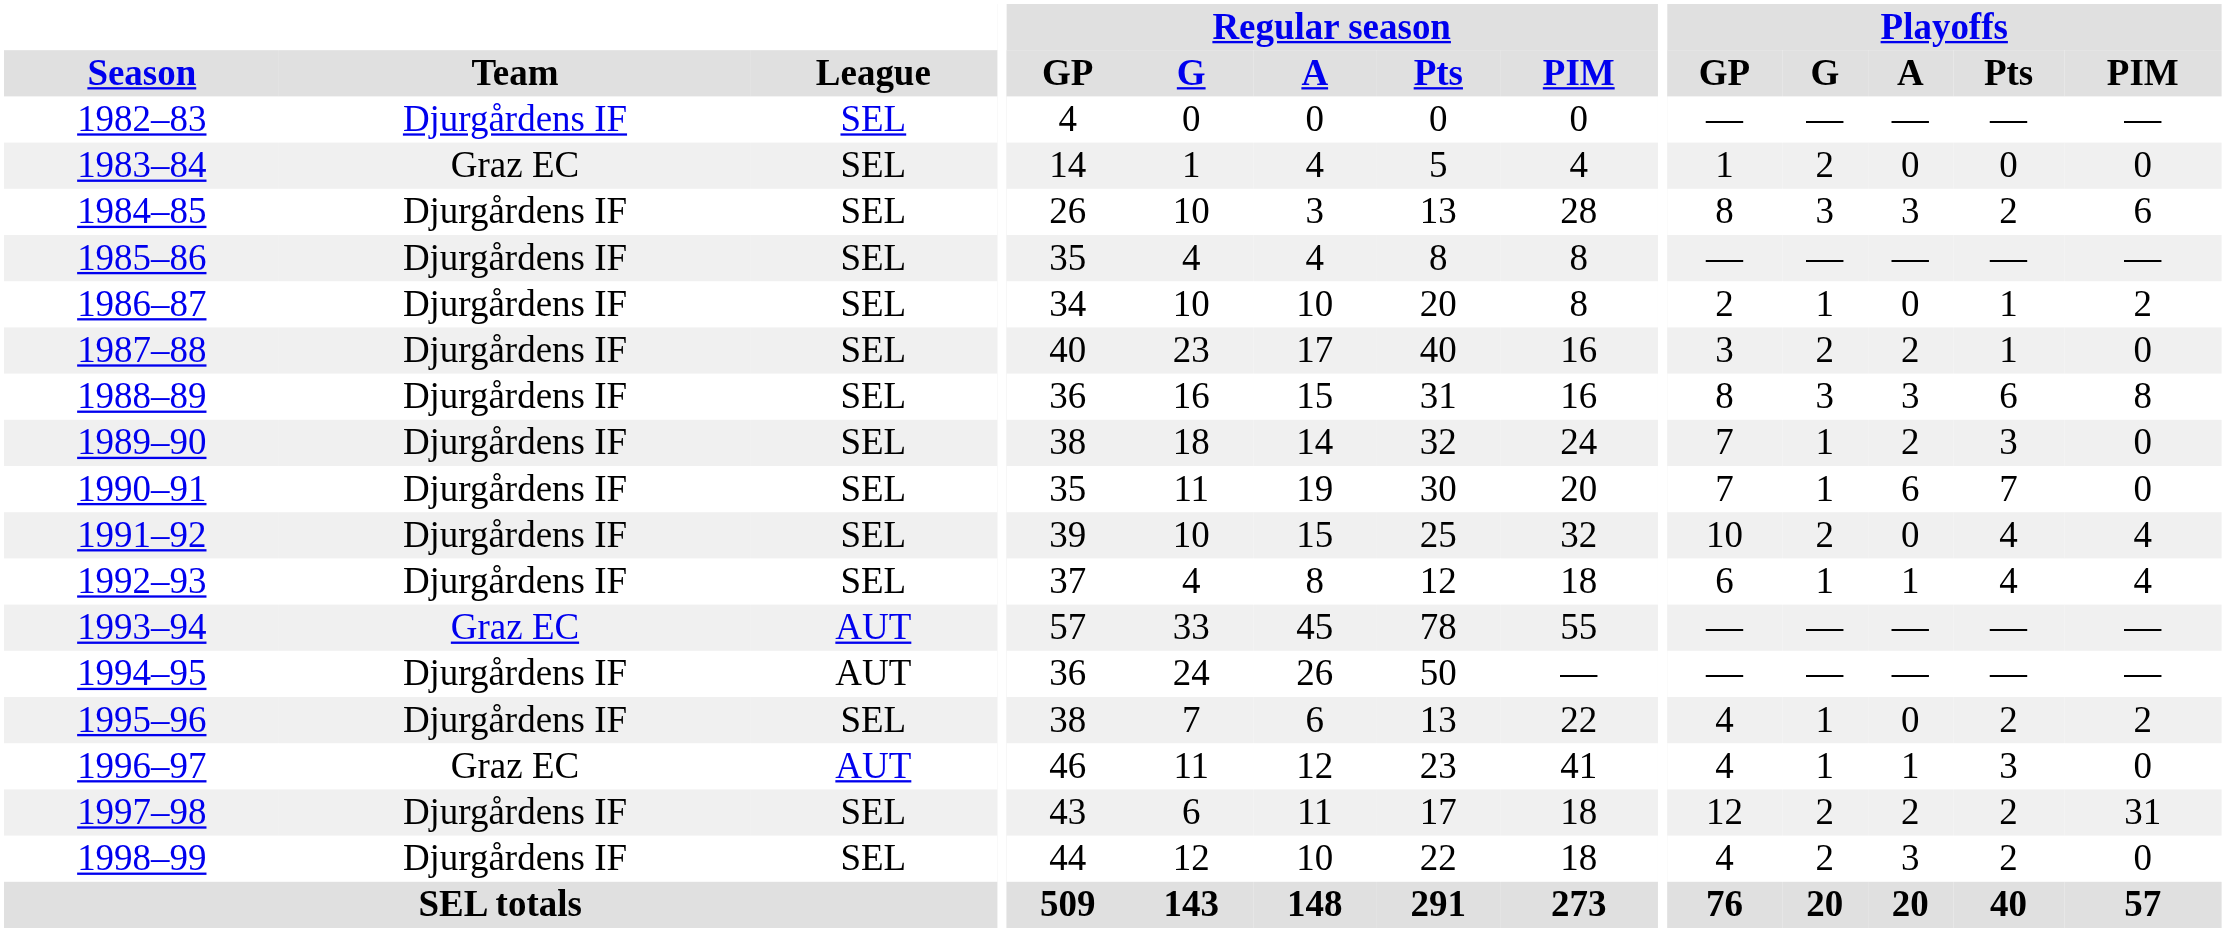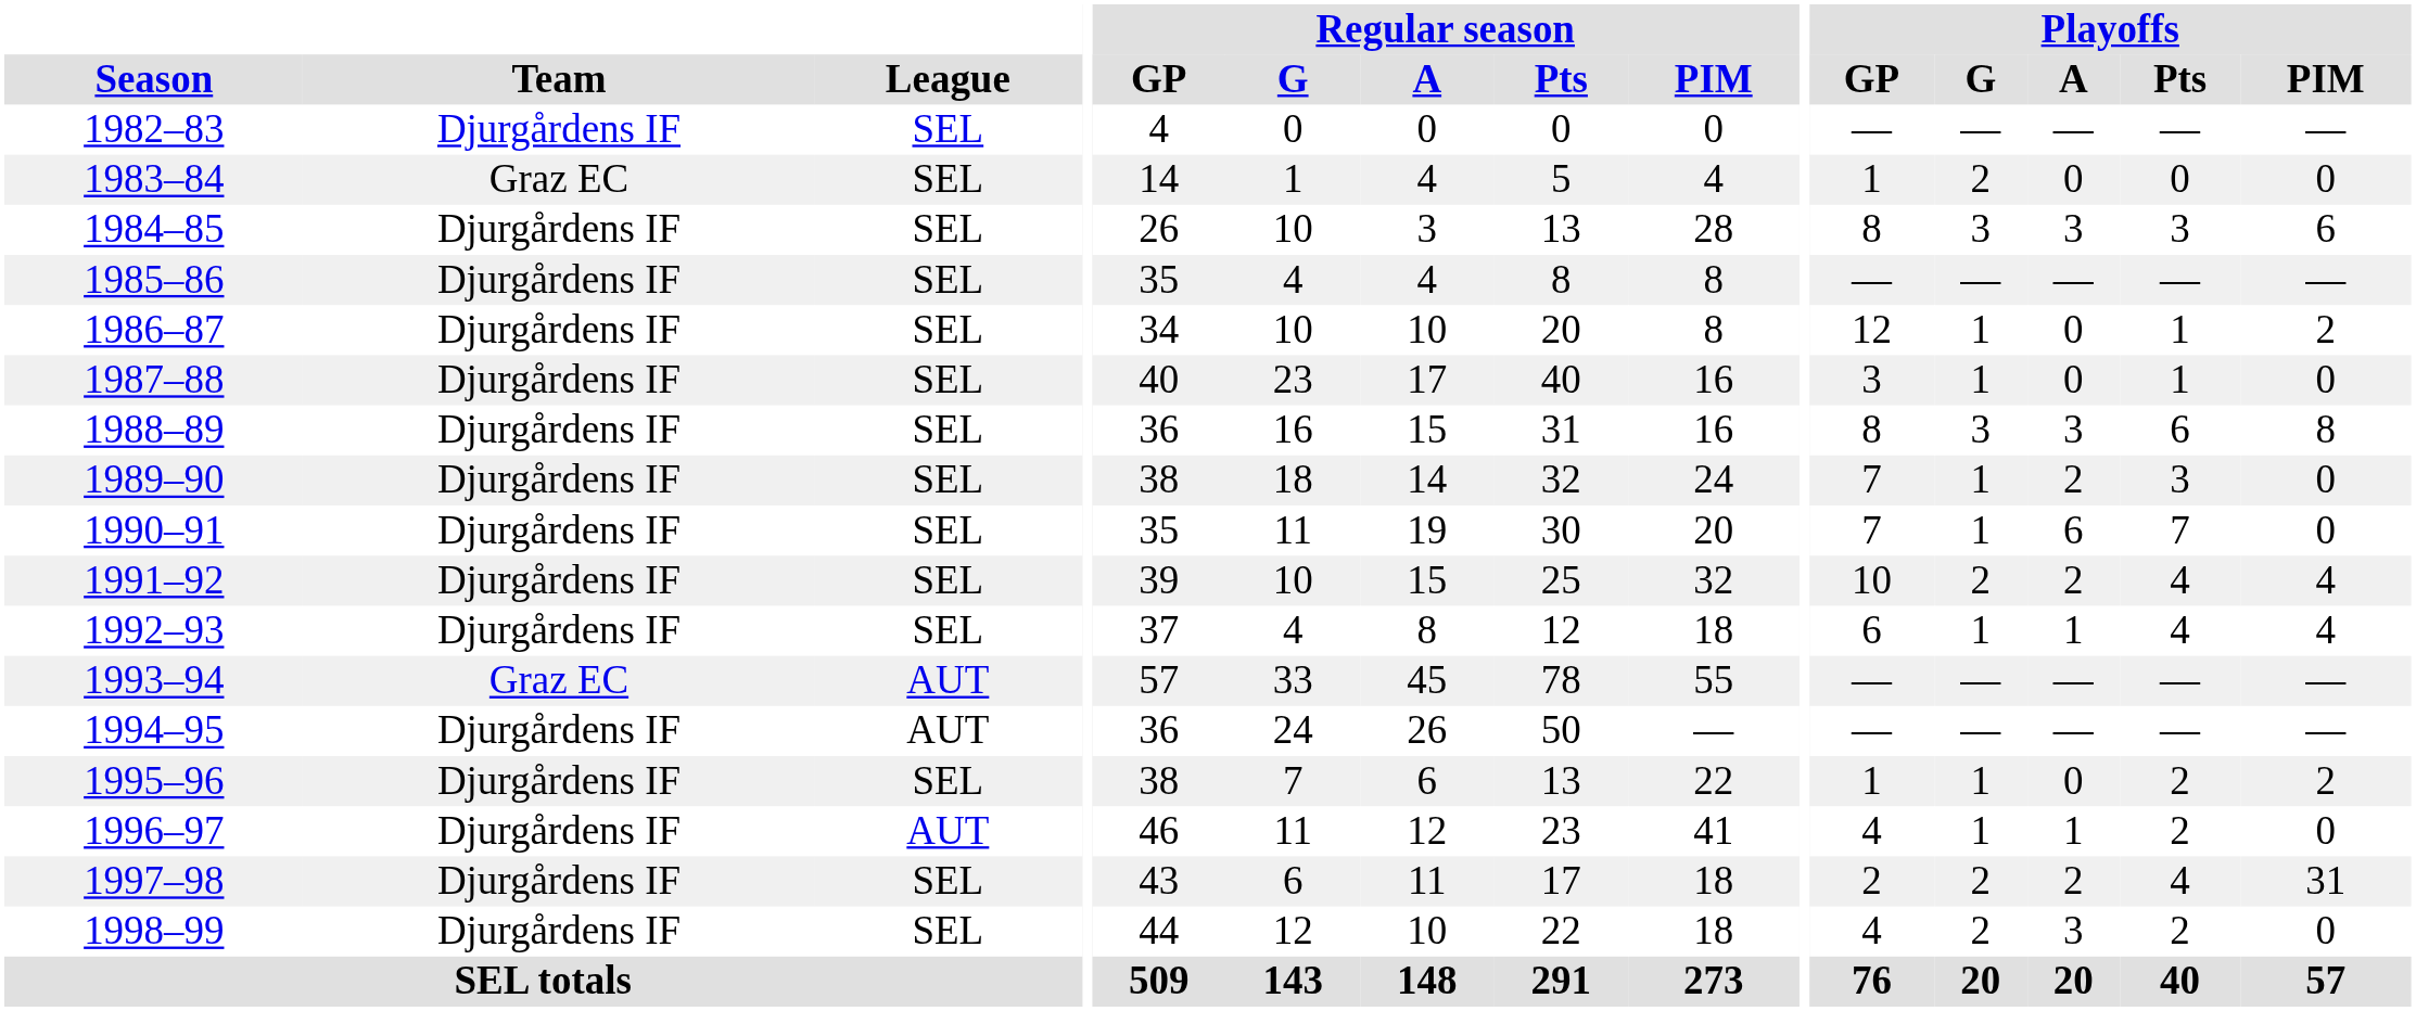1984–85 | Playoffs / Pts: 2 -> 3
1986–87 | Playoffs / GP: 2 -> 12
1987–88 | Playoffs / G: 2 -> 1
1987–88 | Playoffs / A: 2 -> 0
1991–92 | Playoffs / A: 0 -> 2
1995–96 | Playoffs / GP: 4 -> 1
1996–97 | Team: Graz EC -> Djurgårdens IF
1996–97 | Playoffs / Pts: 3 -> 2
1997–98 | Playoffs / GP: 12 -> 2
1997–98 | Playoffs / Pts: 2 -> 4
